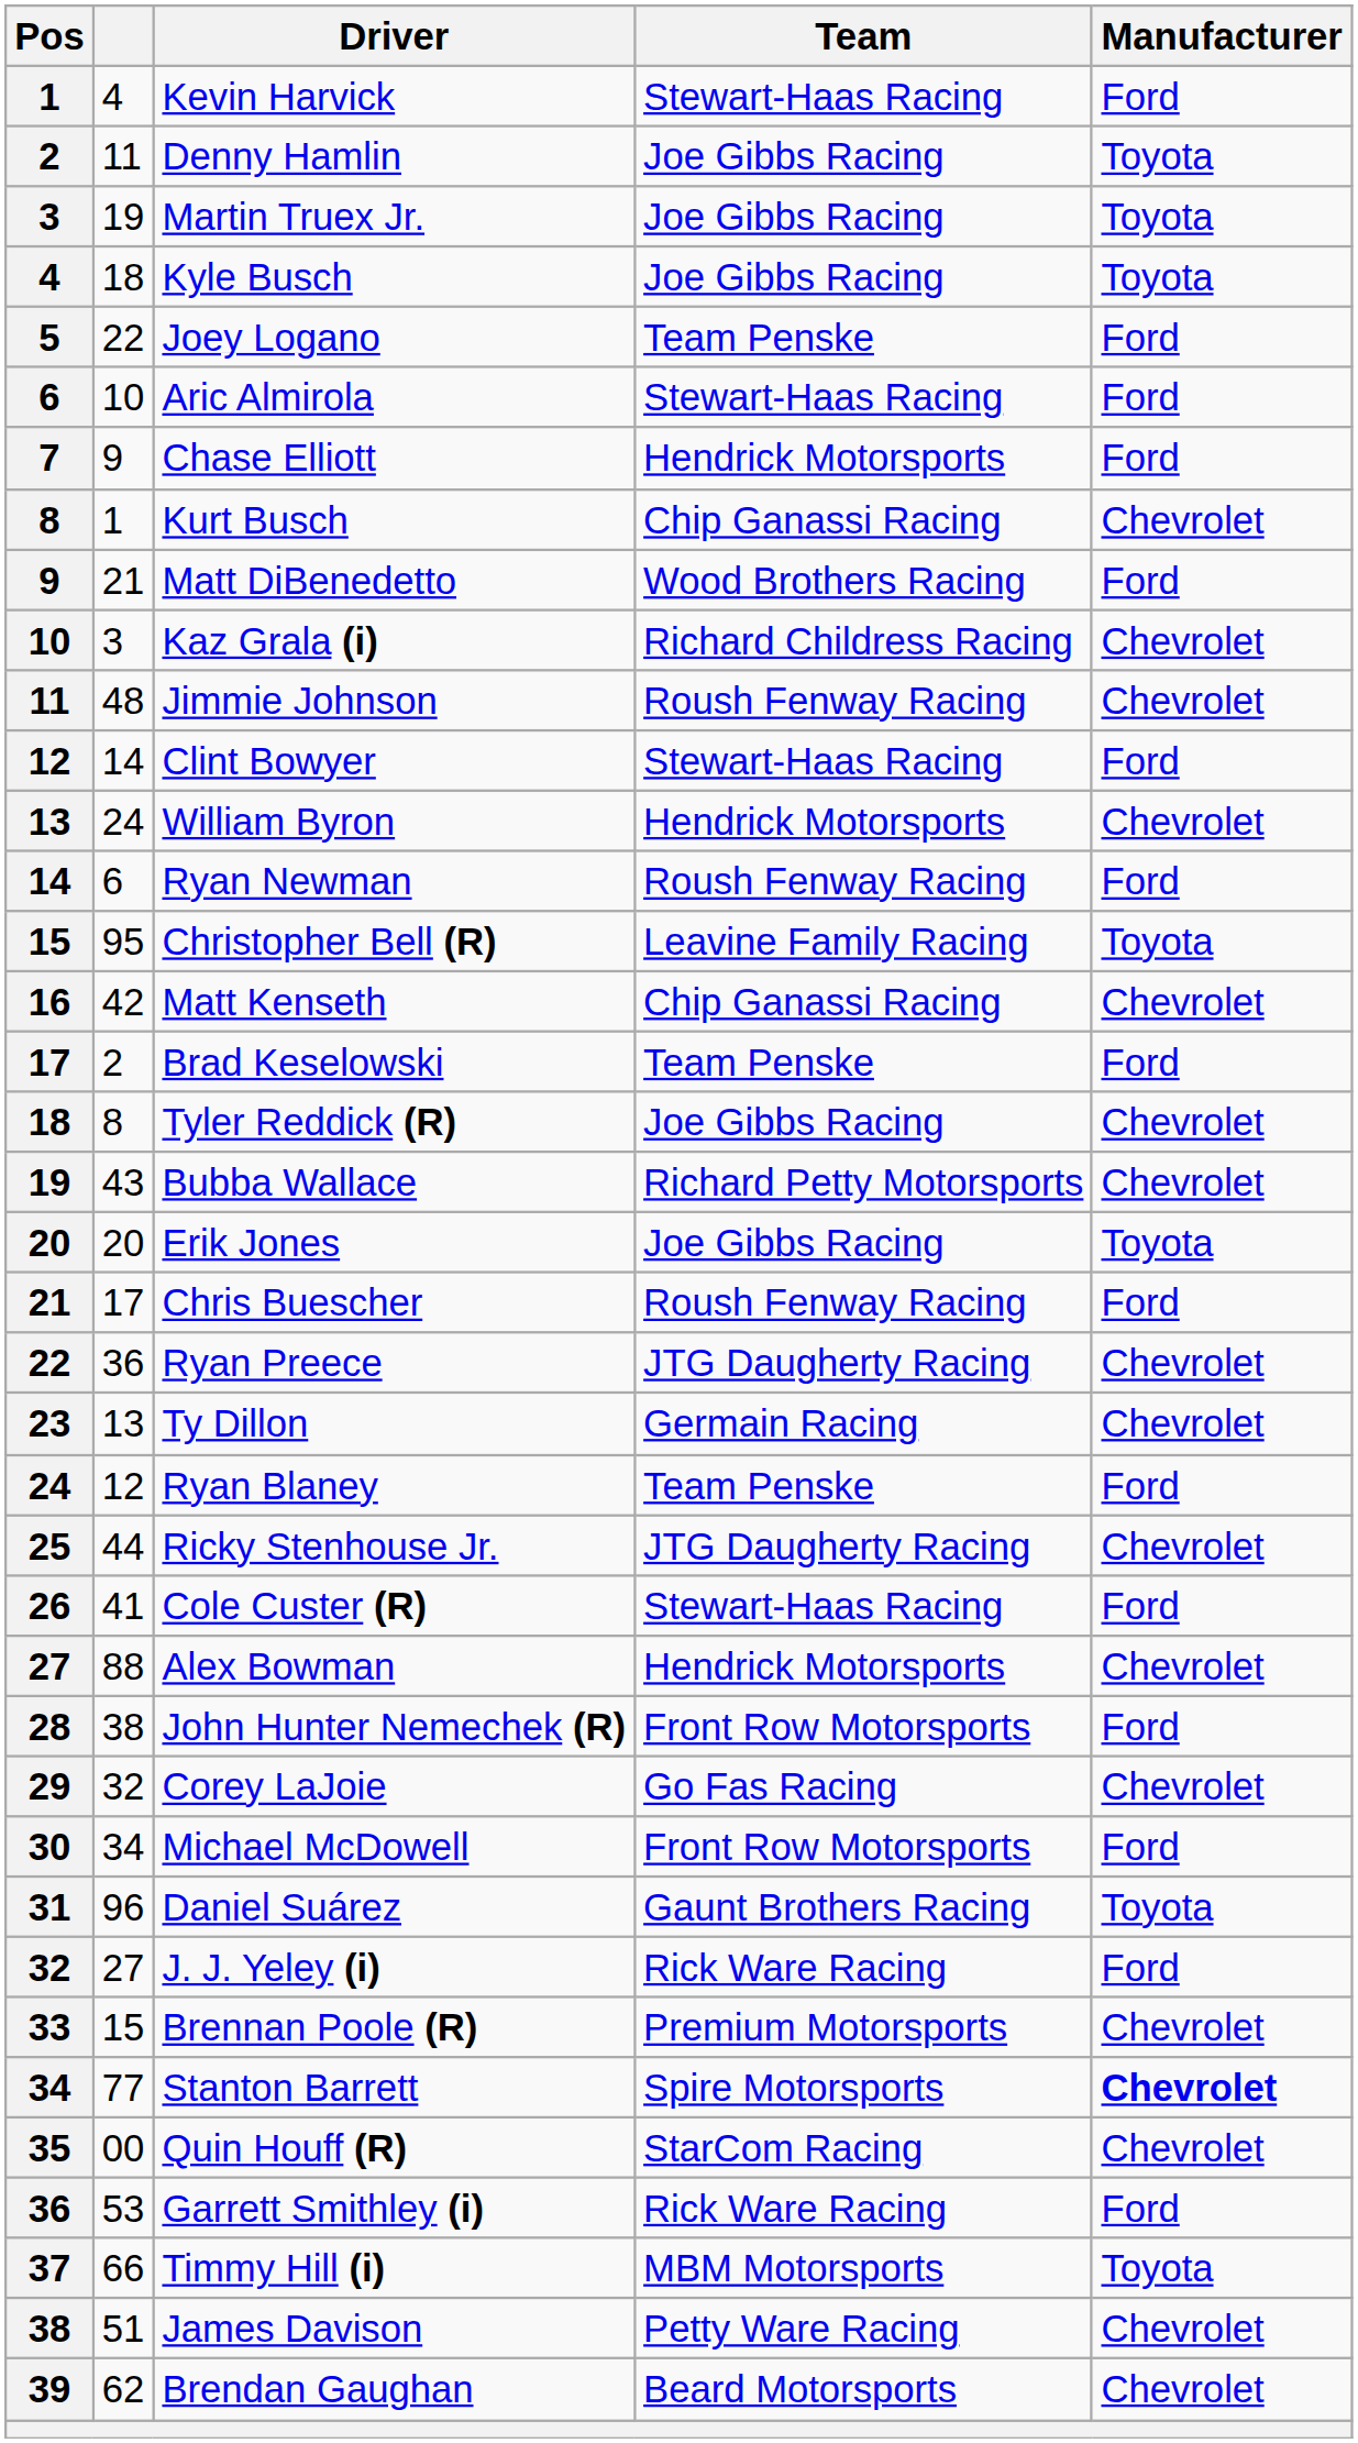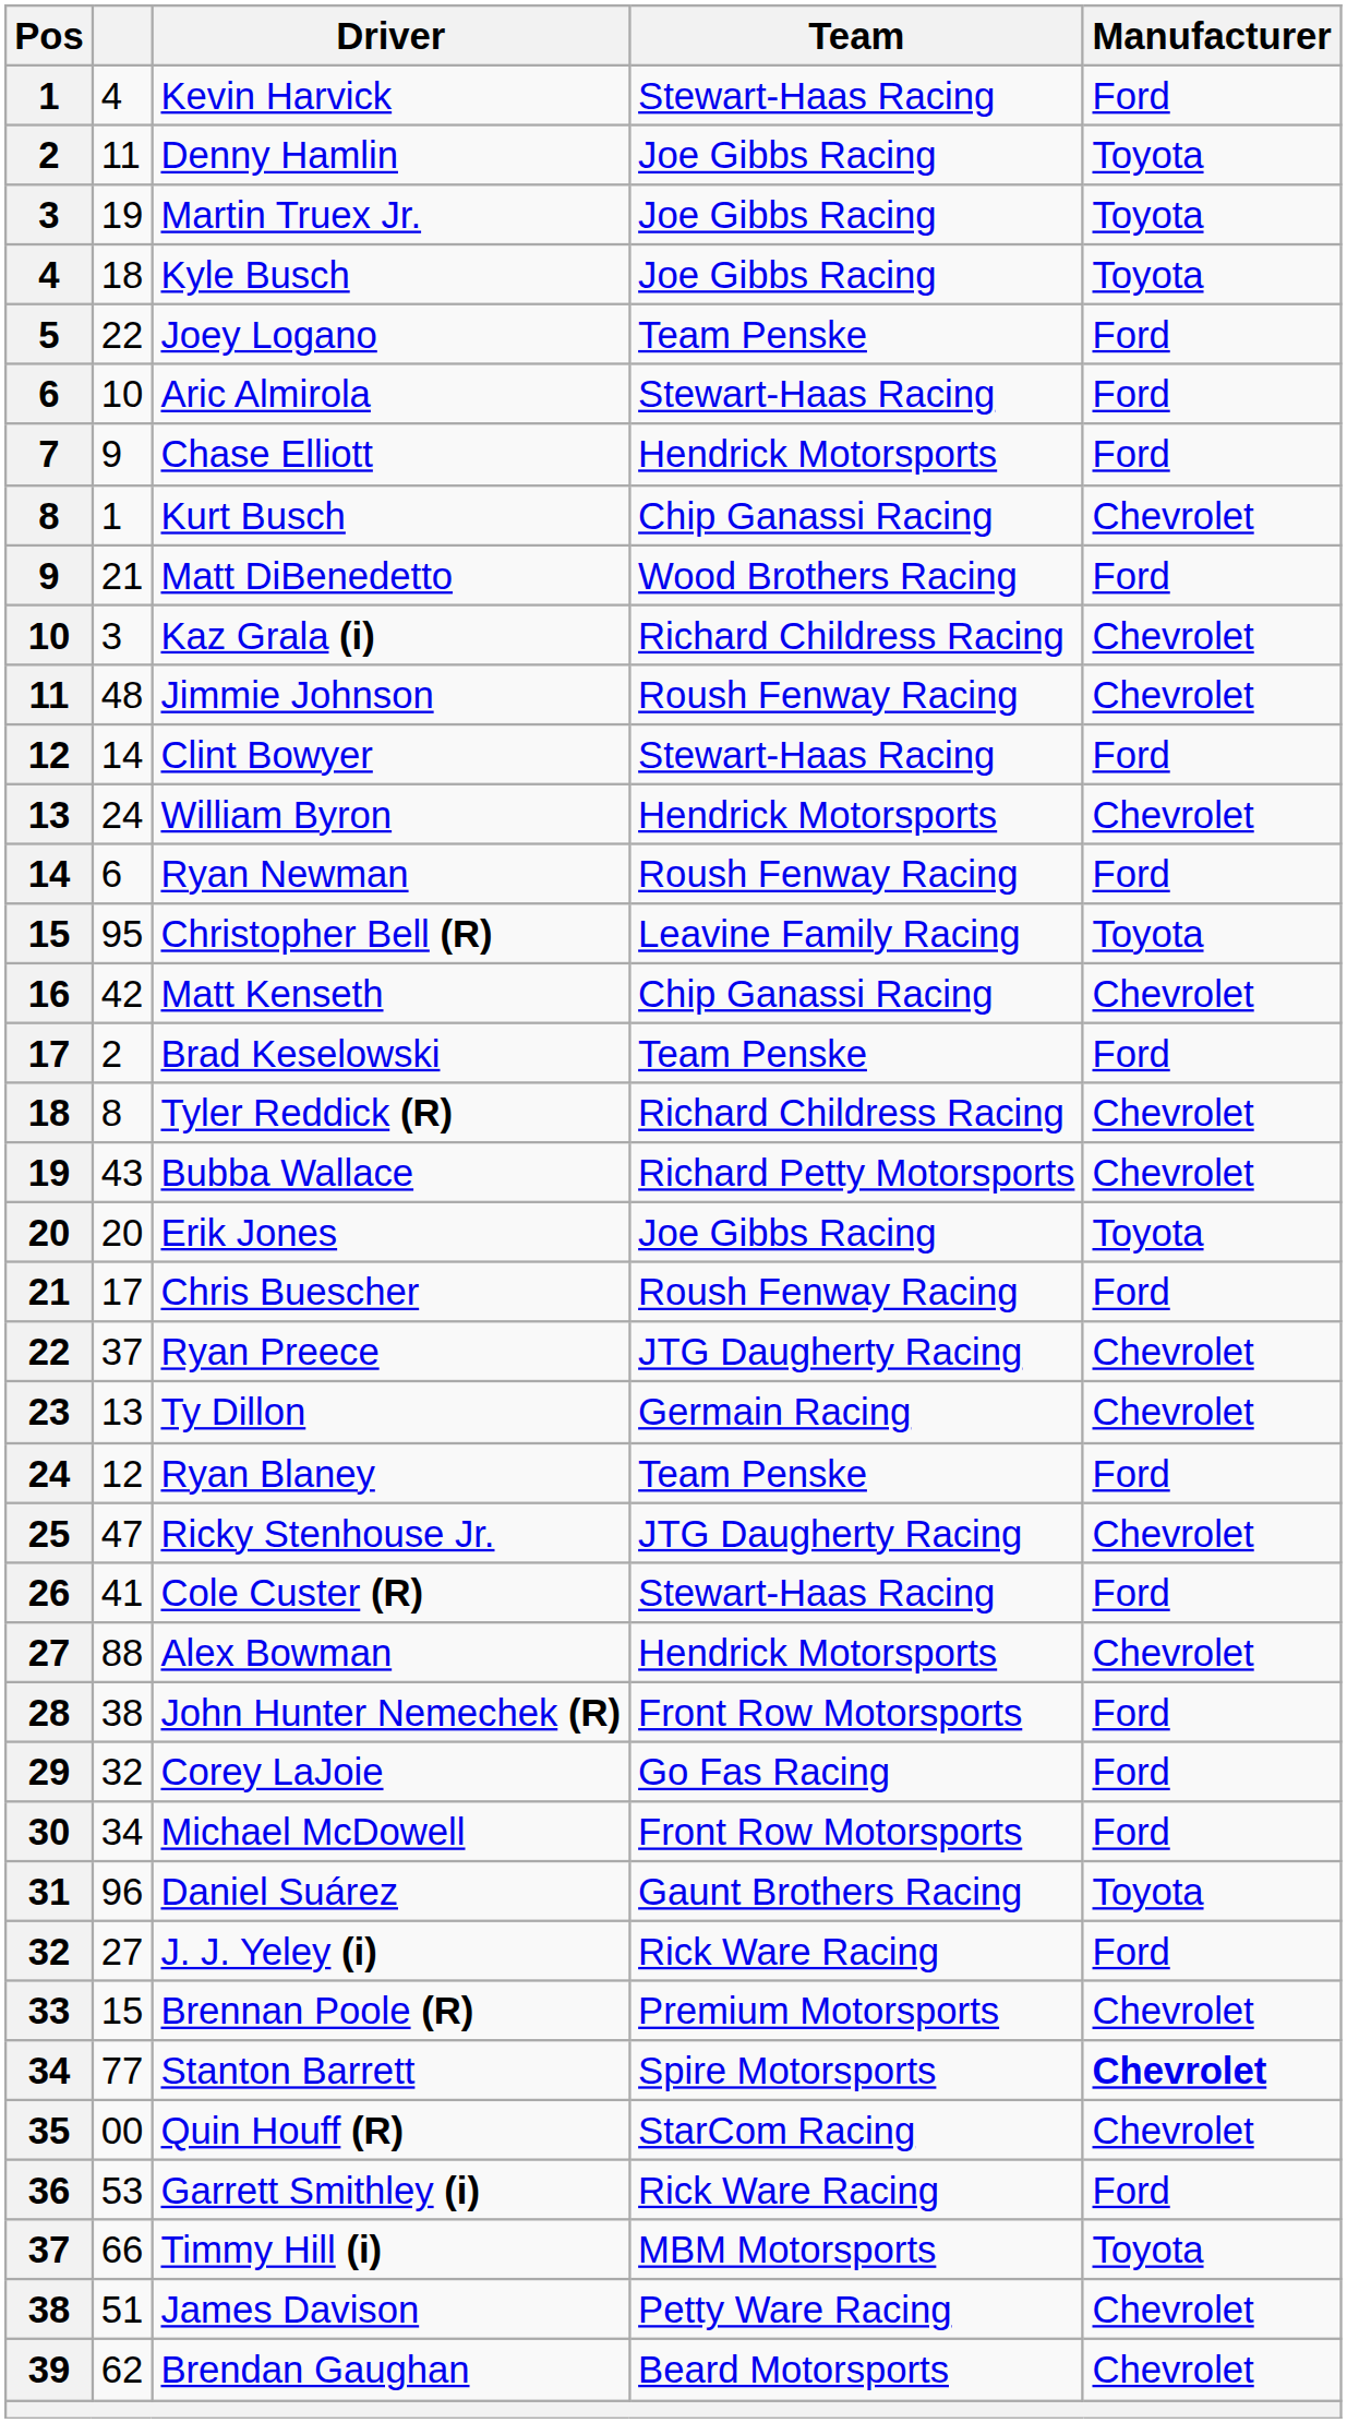Tyler Reddick (R) | Team: Joe Gibbs Racing -> Richard Childress Racing
Ryan Preece | column 2: 36 -> 37
Ricky Stenhouse Jr. | column 2: 44 -> 47
Corey LaJoie | Manufacturer: Chevrolet -> Ford
